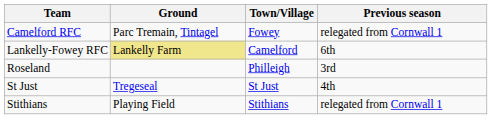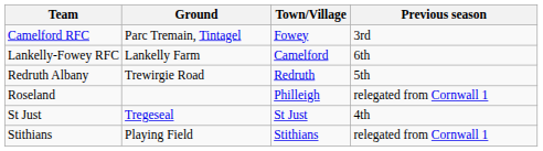Camelford RFC | Previous season: relegated from Cornwall 1 -> 3rd
Lankelly-Fowey RFC | Ground: khaki background -> no background
+ row: Redruth Albany | Trewirgie Road | Redruth | 5th
Roseland | Previous season: 3rd -> relegated from Cornwall 1
